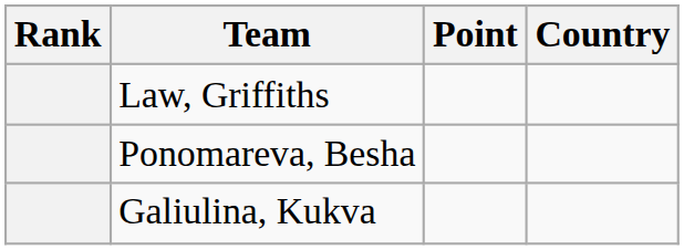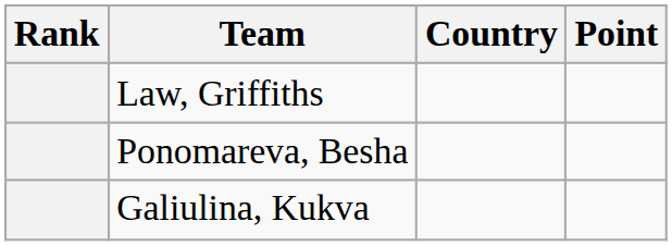columns swapped: Country <-> Point
